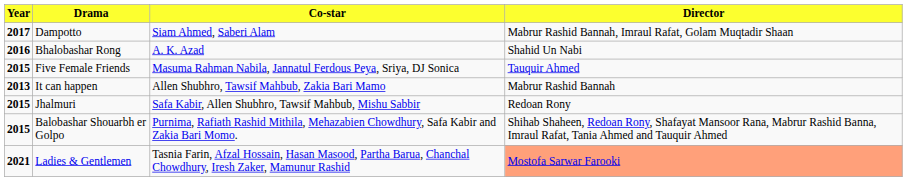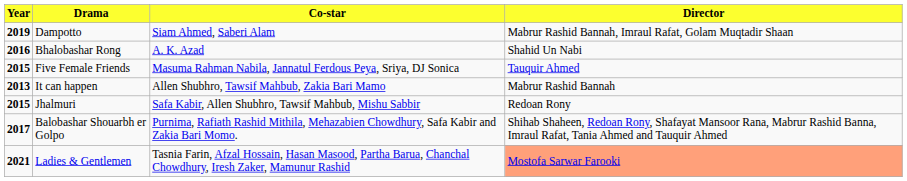Dampotto | Year: 2017 -> 2019
Balobashar Shouarbh er Golpo | Year: 2015 -> 2017
